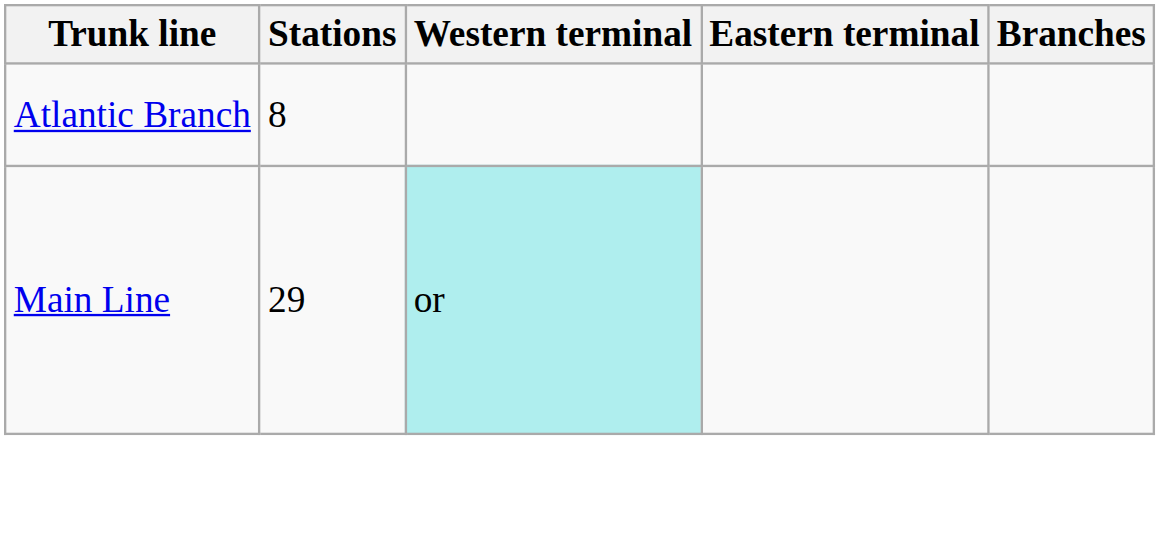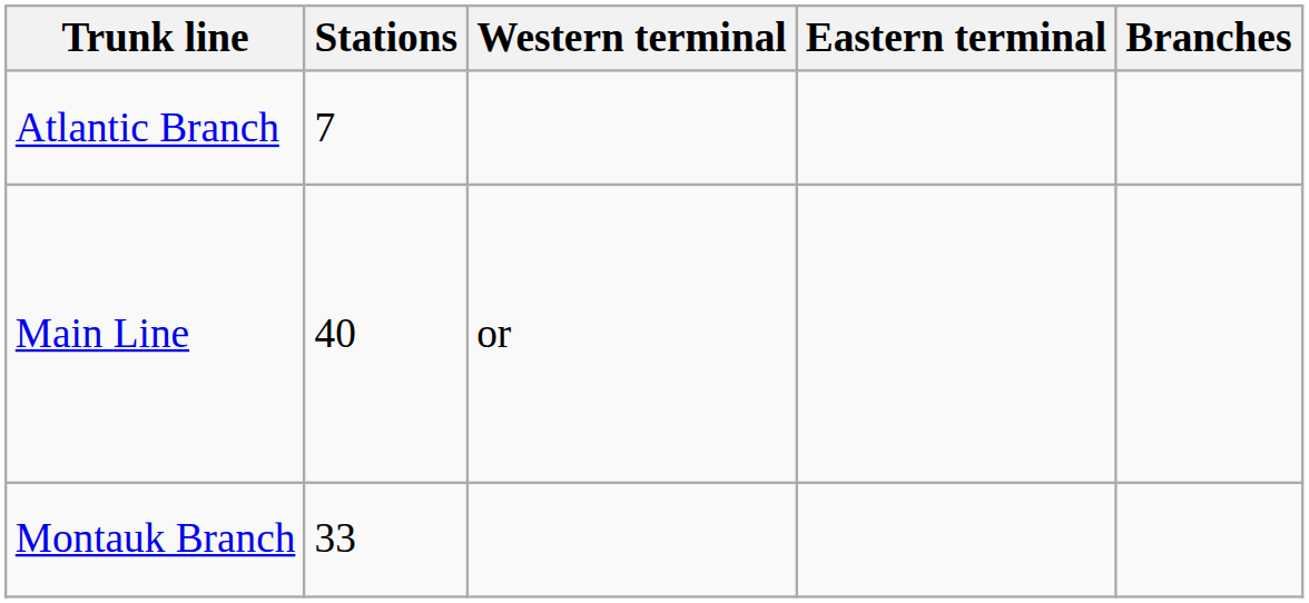Atlantic Branch | Stations: 8 -> 7
Main Line | Stations: 29 -> 40
Main Line | Western terminal: paleturquoise background -> no background
+ row: Montauk Branch | 33
